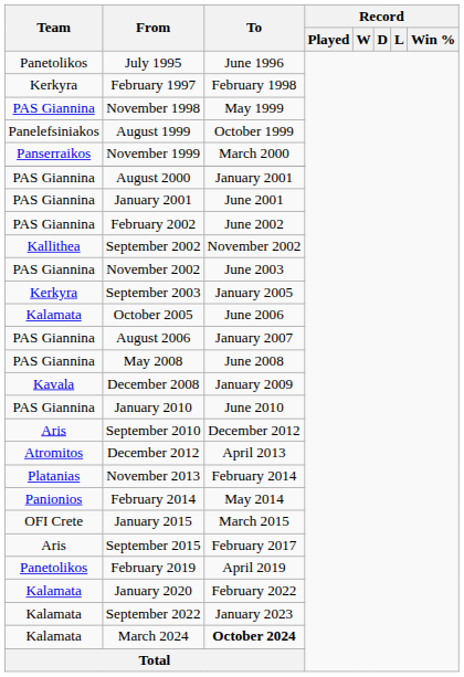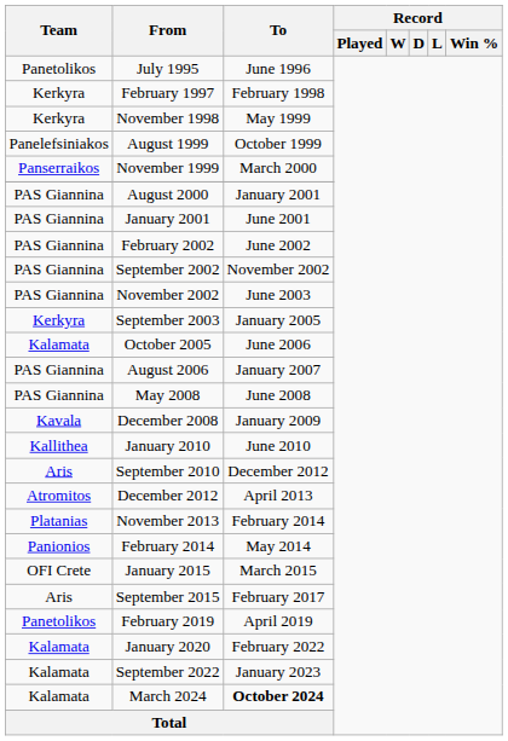November 1998 | Team: PAS Giannina -> Kerkyra
September 2002 | Team: Kallithea -> PAS Giannina
January 2010 | Team: PAS Giannina -> Kallithea
